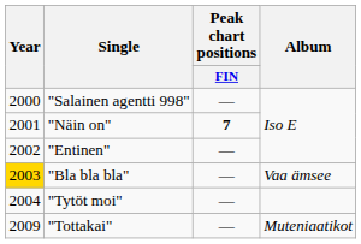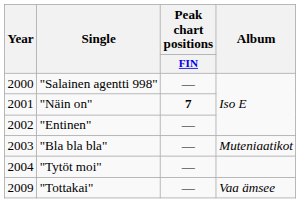"Bla bla bla" | Year: gold background -> no background
"Bla bla bla" | Album: Vaa ämsee -> Muteniaatikot
"Tottakai" | Album: Muteniaatikot -> Vaa ämsee
